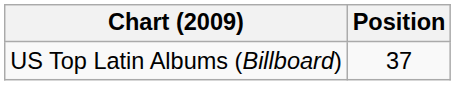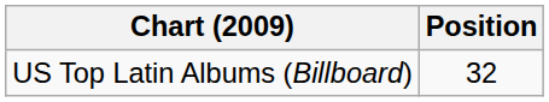US Top Latin Albums (Billboard) | Position: 37 -> 32
